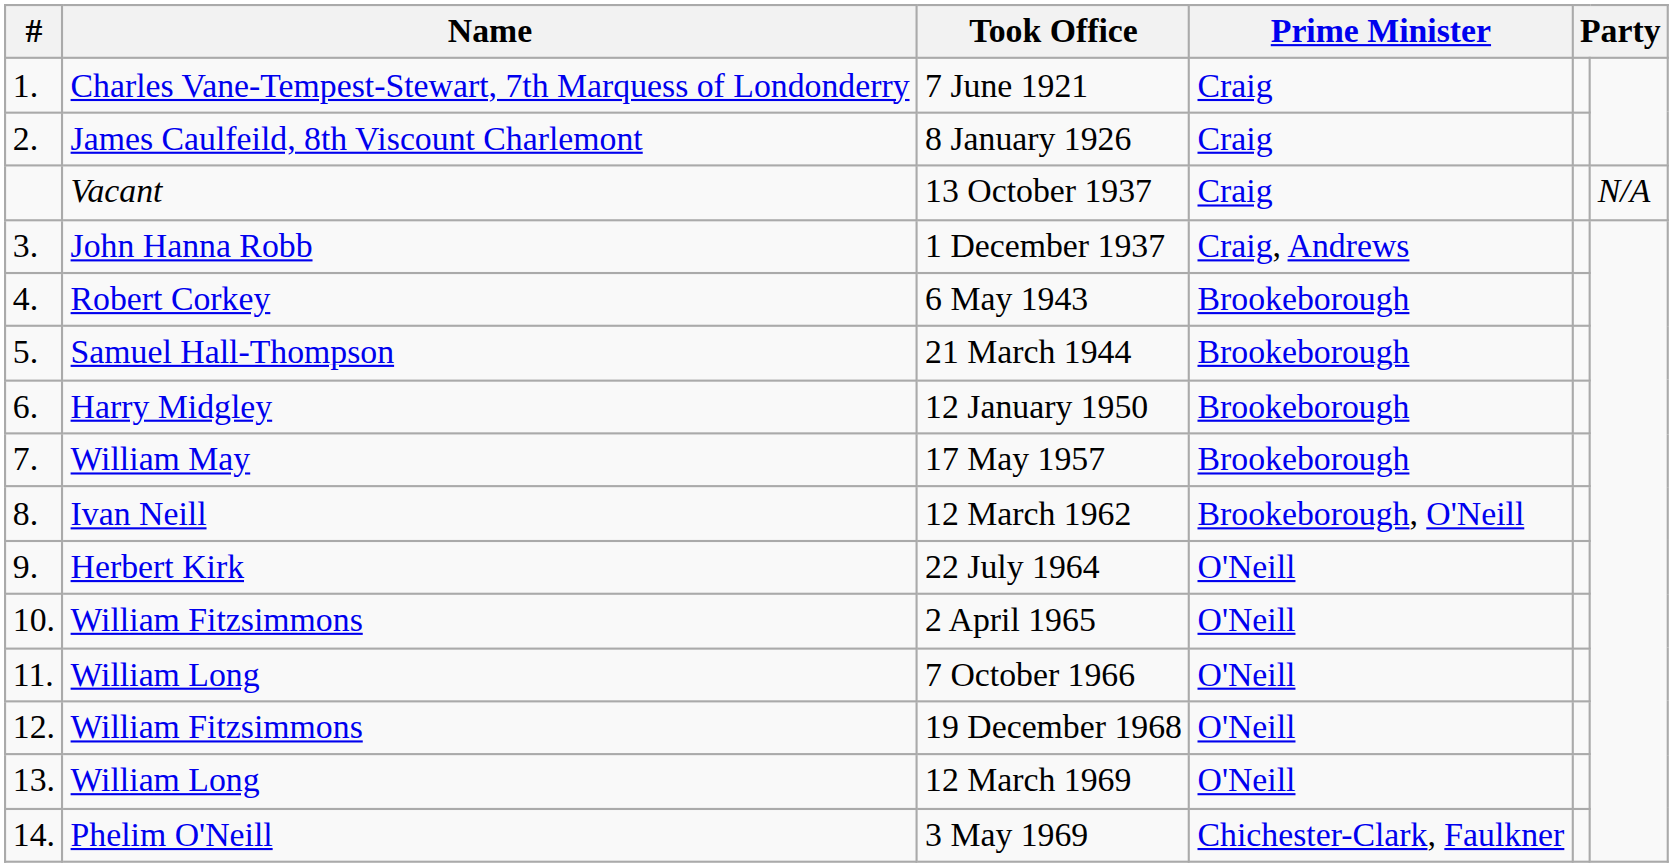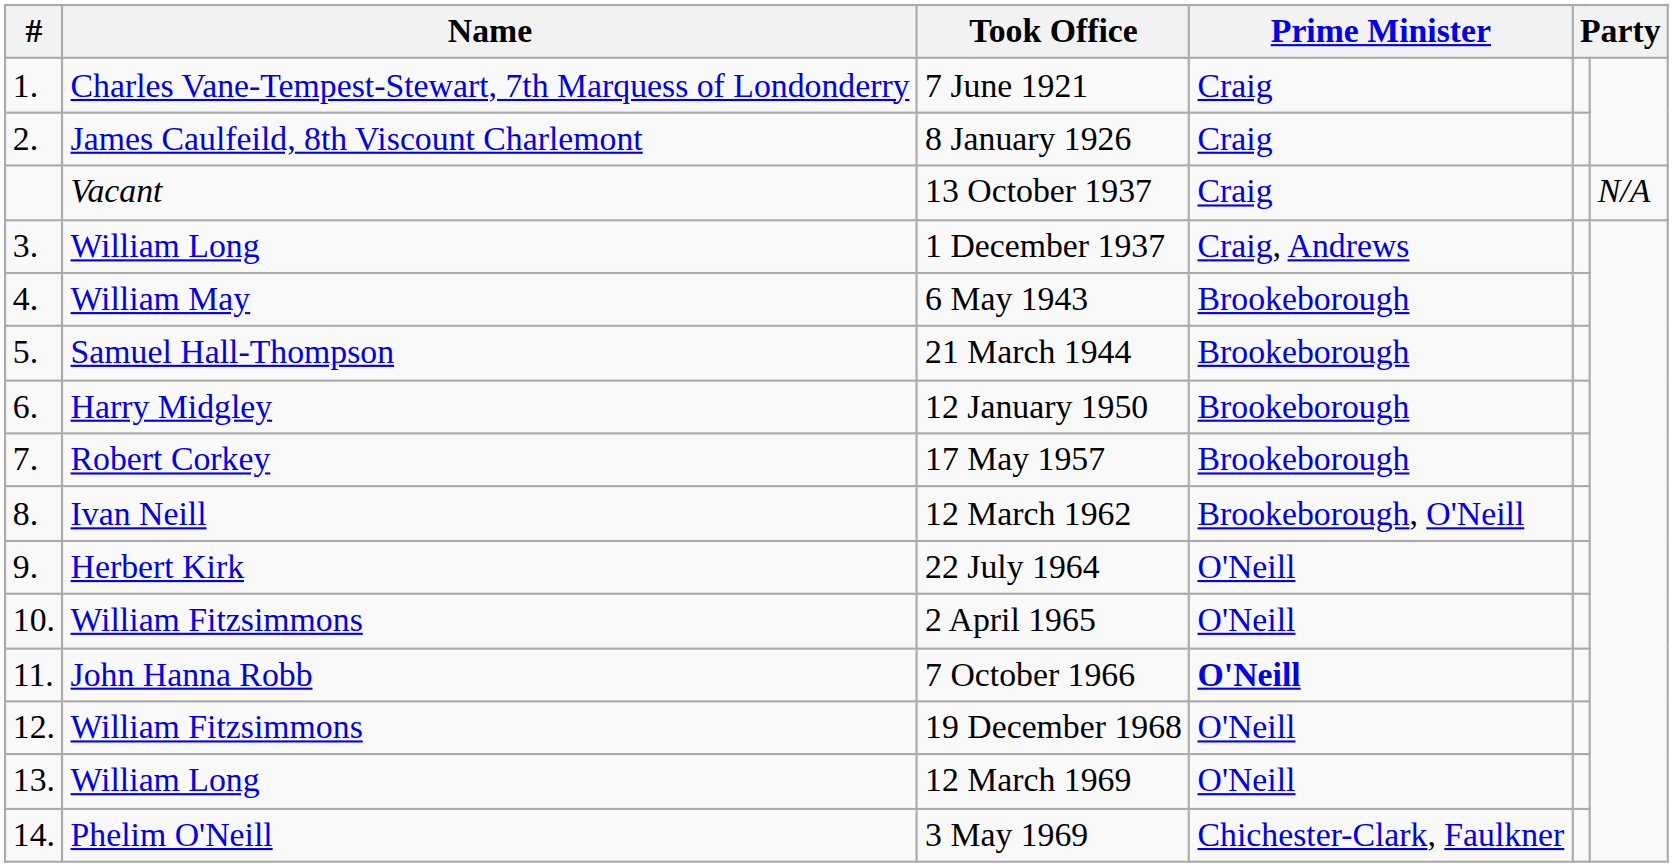1 December 1937 | Name: John Hanna Robb -> William Long
6 May 1943 | Name: Robert Corkey -> William May
17 May 1957 | Name: William May -> Robert Corkey
7 October 1966 | Name: William Long -> John Hanna Robb
7 October 1966 | Prime Minister: normal -> bold
